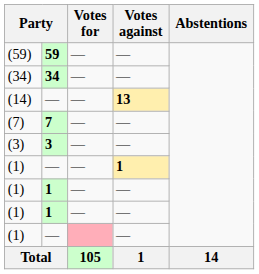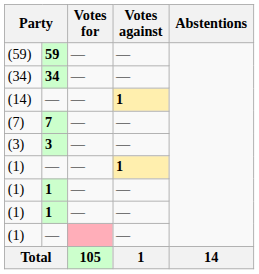(14) | Votes against: 13 -> 1
